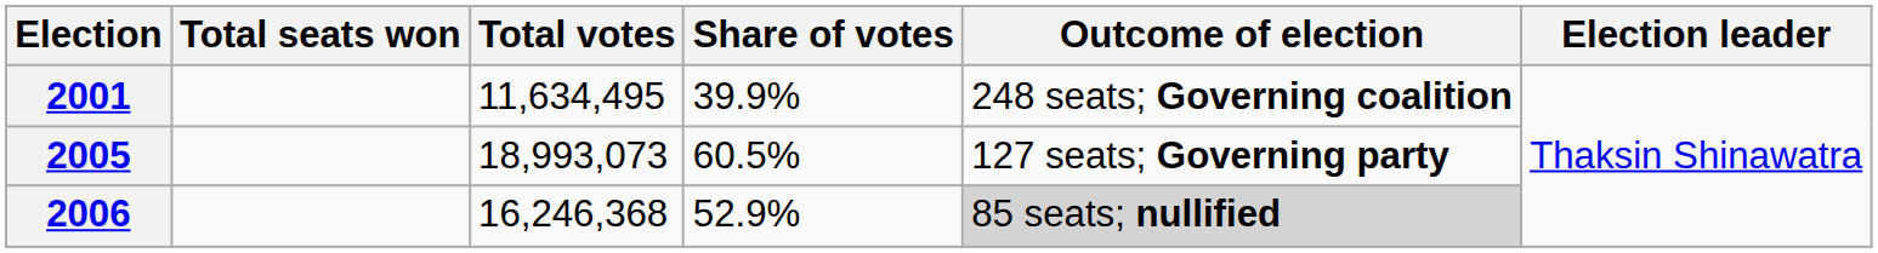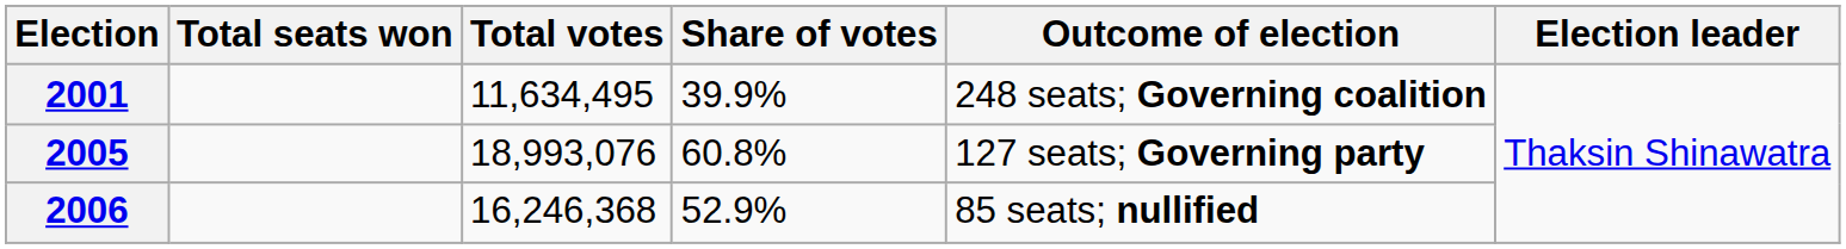2005 | Total votes: 18,993,073 -> 18,993,076
2005 | Share of votes: 60.5% -> 60.8%
2006 | Outcome of election: lightgrey background -> no background
